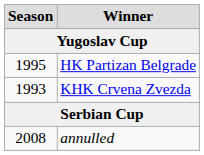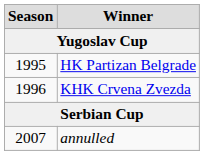KHK Crvena Zvezda | column 1: 1993 -> 1996
annulled | column 1: 2008 -> 2007
